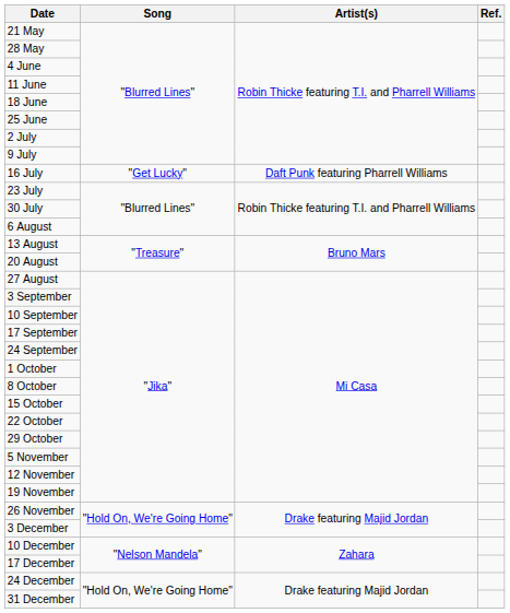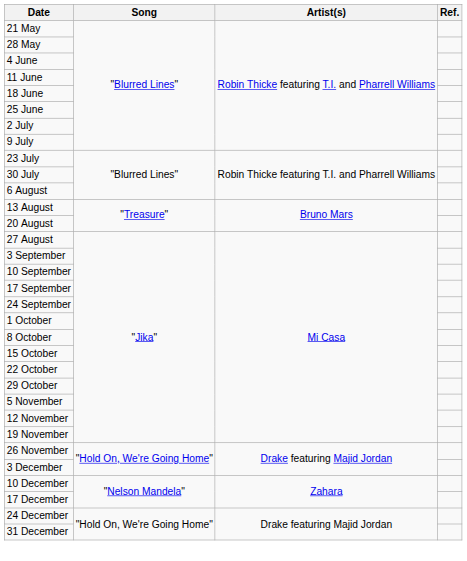- row: 16 July | "Get Lucky" | Daft Punk featuring Pharrell Williams
